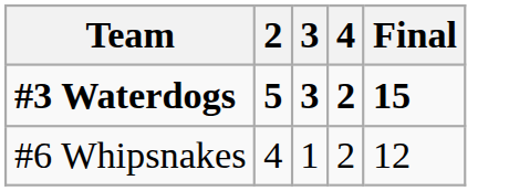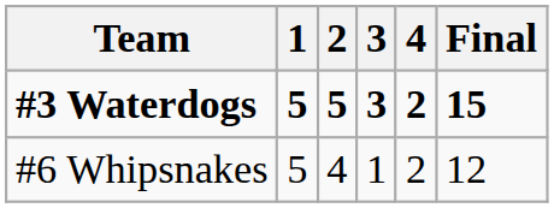+ column: 1 | 5 | 5
